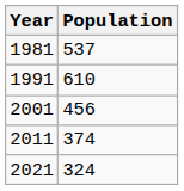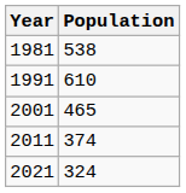1981 | Population: 537 -> 538
2001 | Population: 456 -> 465
